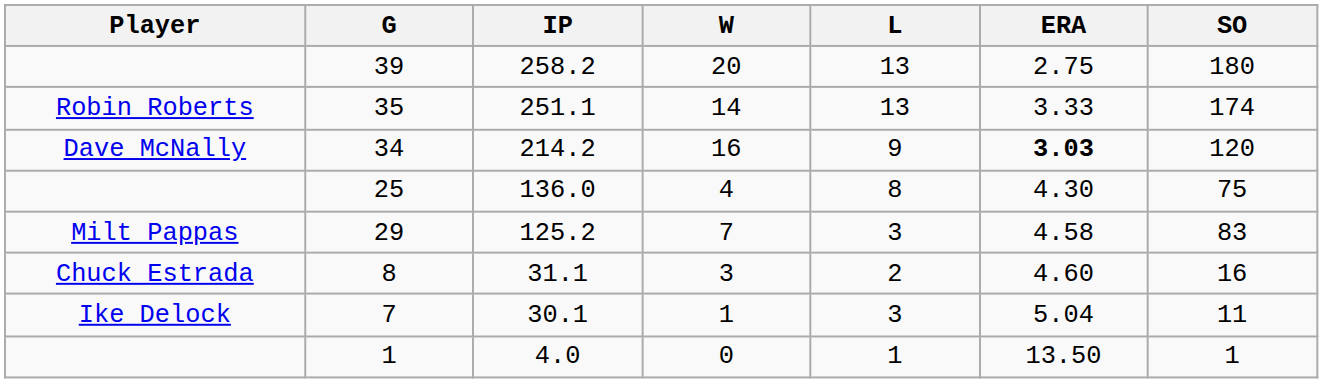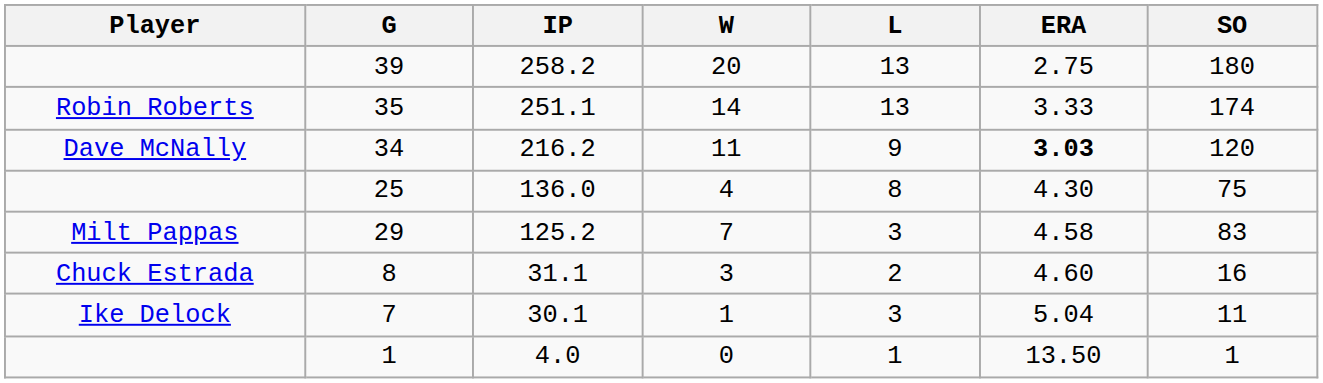34 | IP: 214.2 -> 216.2
34 | W: 16 -> 11
